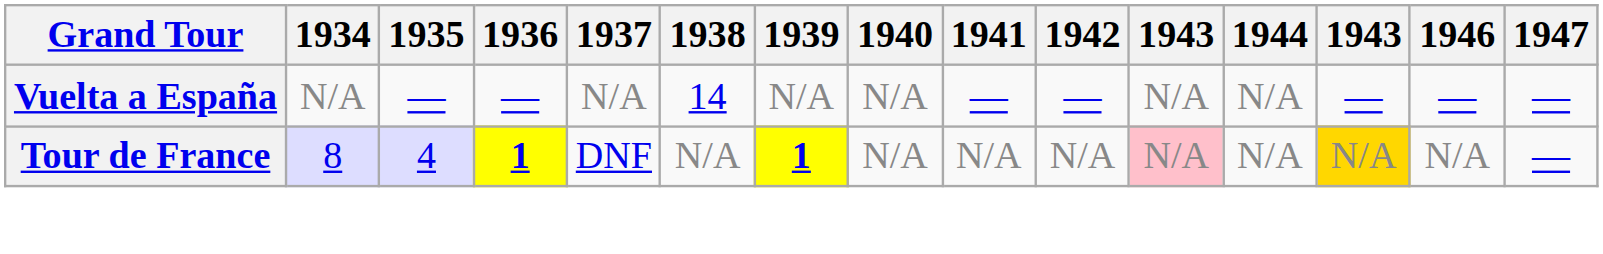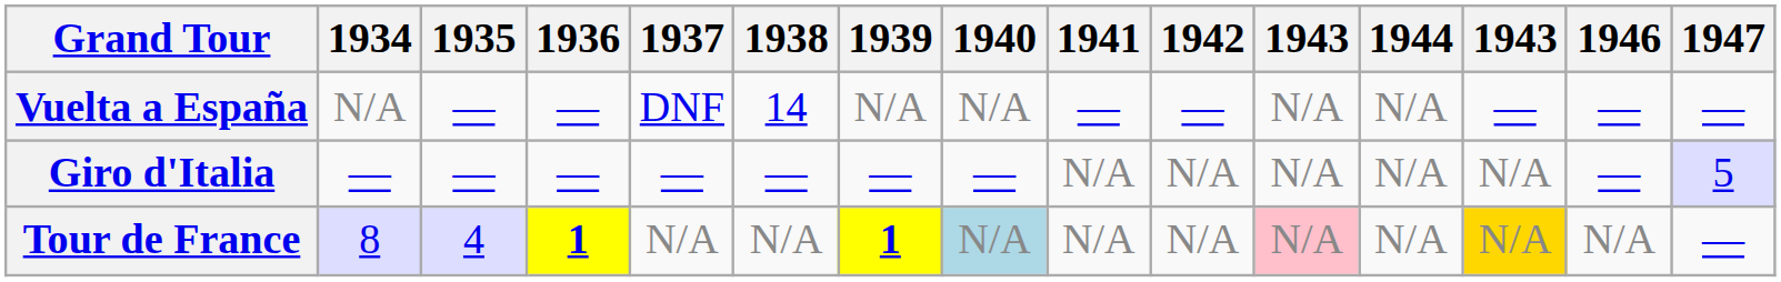Vuelta a España | 1937: N/A -> DNF
+ row: Giro d'Italia | — | — | — | — | — | — | — | N/A | N/A | N/A | N/A | N/A | — | 5
Tour de France | 1937: DNF -> N/A
Tour de France | 1940: no background -> lightblue background
